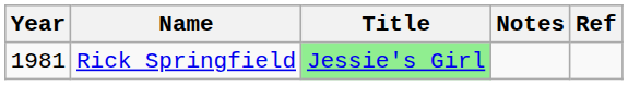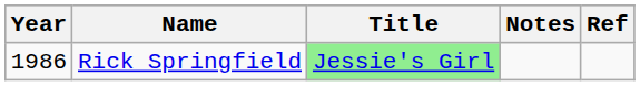Rick Springfield | Year: 1981 -> 1986
